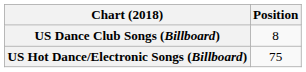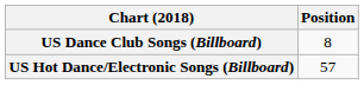US Hot Dance/Electronic Songs (Billboard) | Position: 75 -> 57
